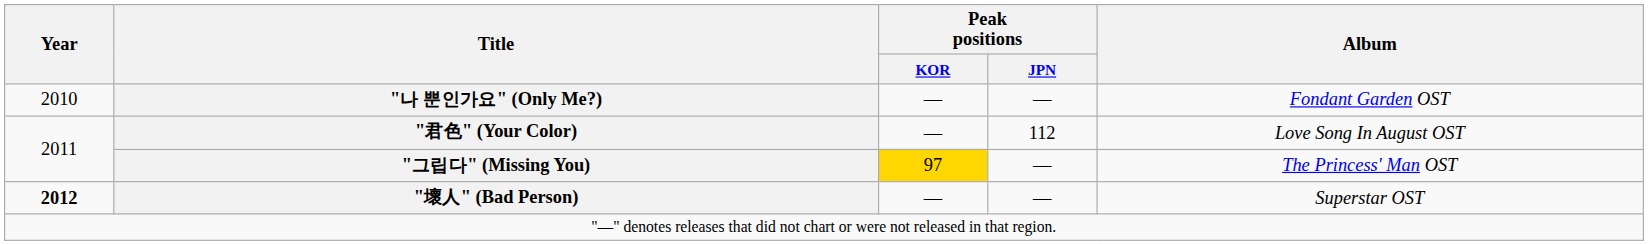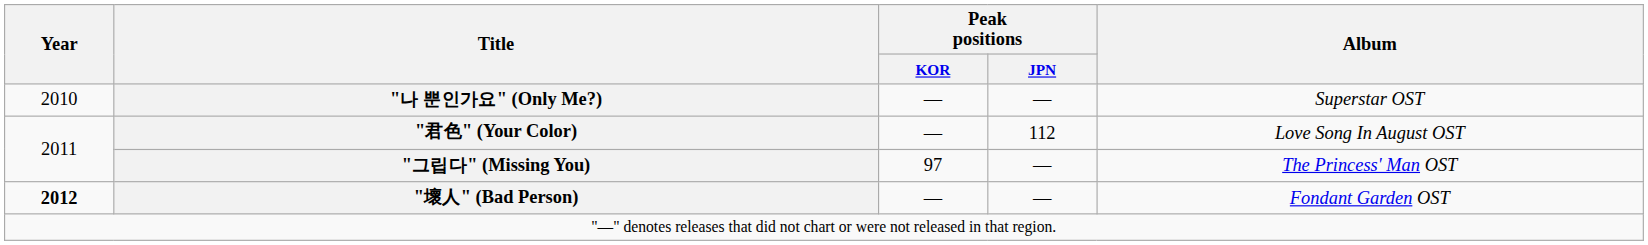"나 뿐인가요" (Only Me?) | Album: Fondant Garden OST -> Superstar OST
"그립다" (Missing You) | Peak positions / KOR: gold background -> no background
"壞人" (Bad Person) | Album: Superstar OST -> Fondant Garden OST
